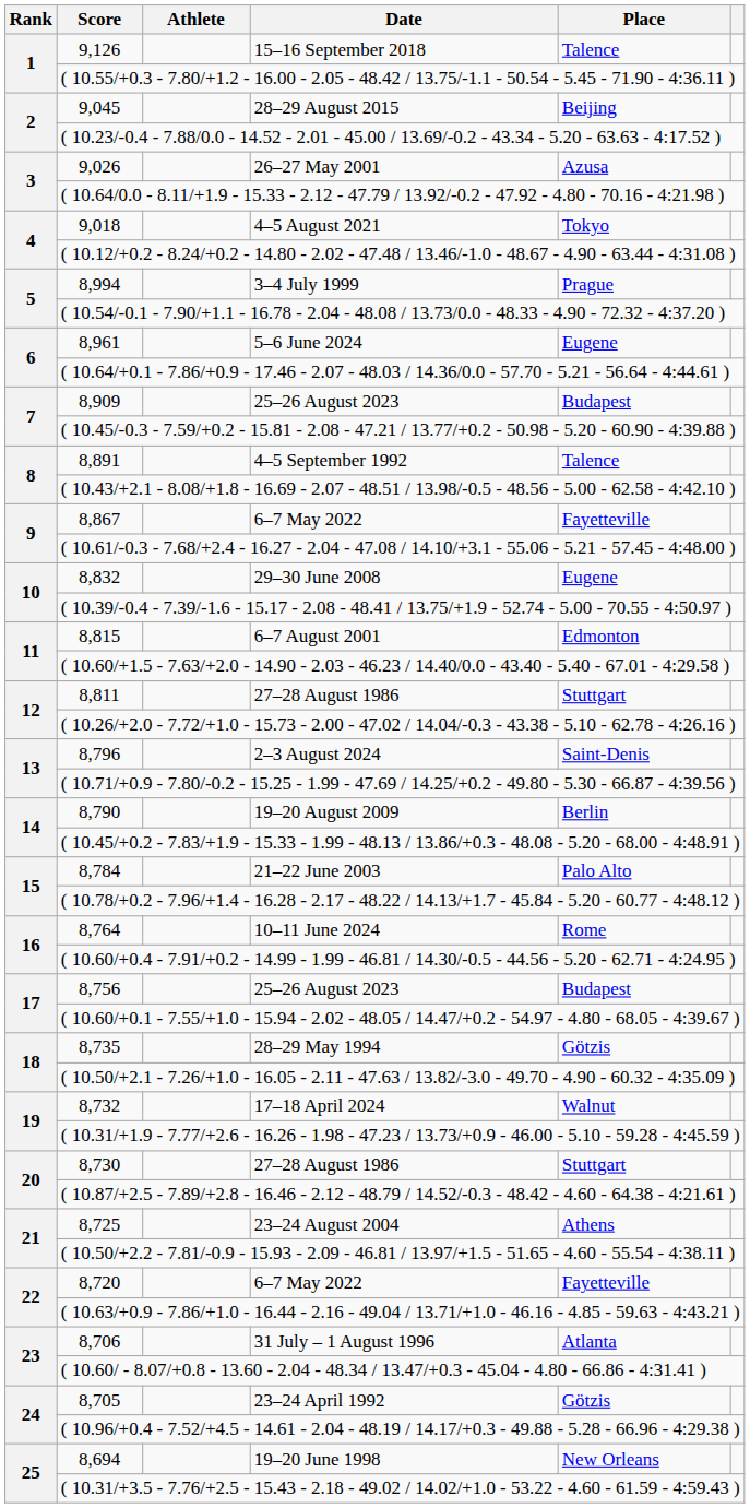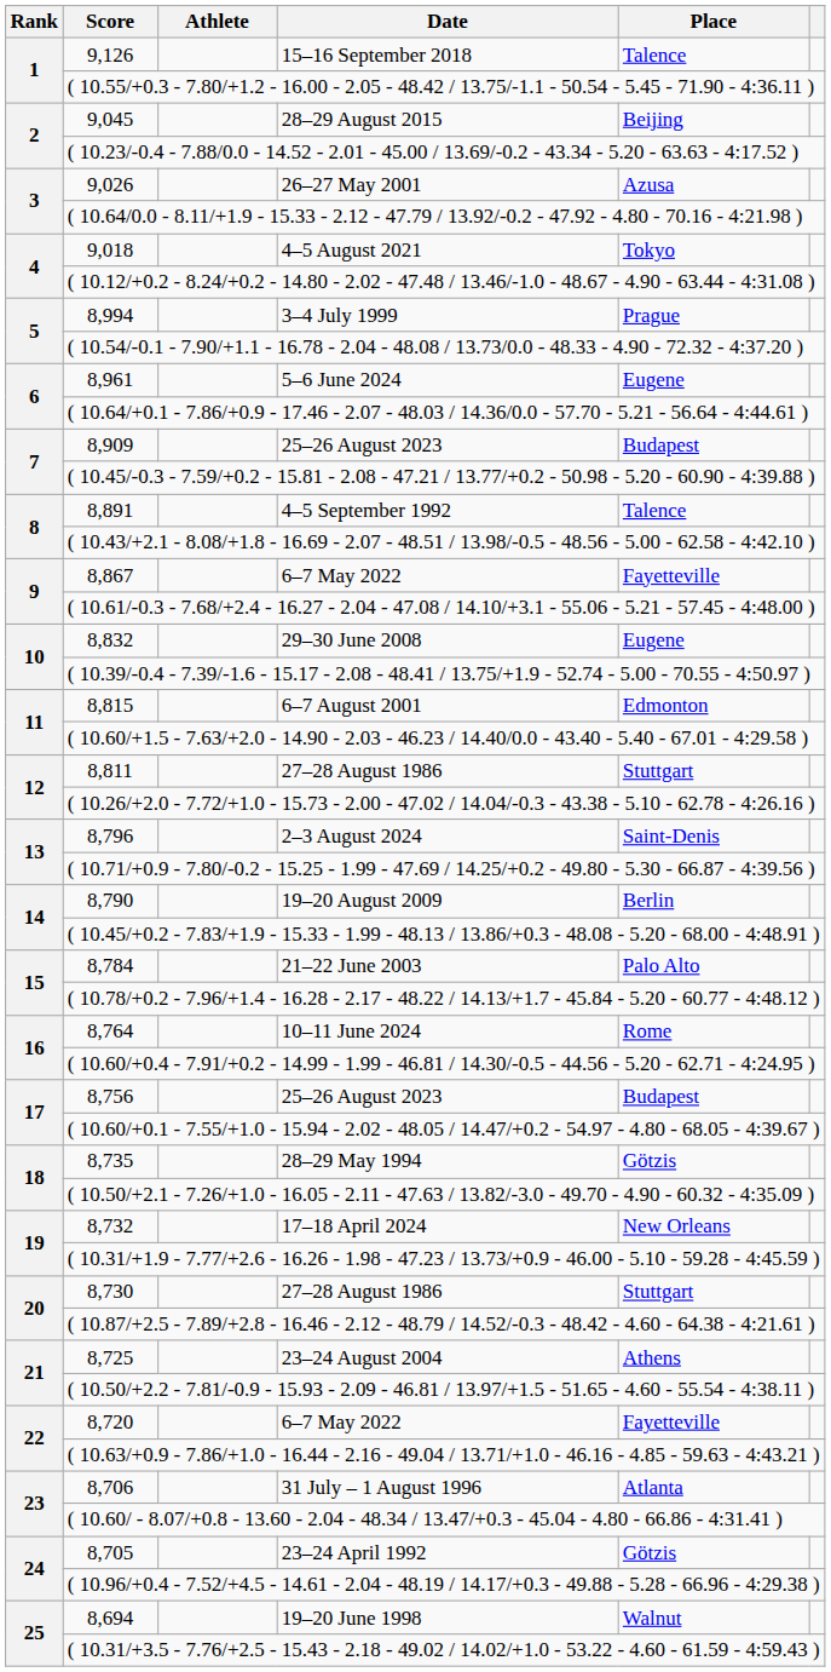17–18 April 2024 | Place: Walnut -> New Orleans
19–20 June 1998 | Place: New Orleans -> Walnut
